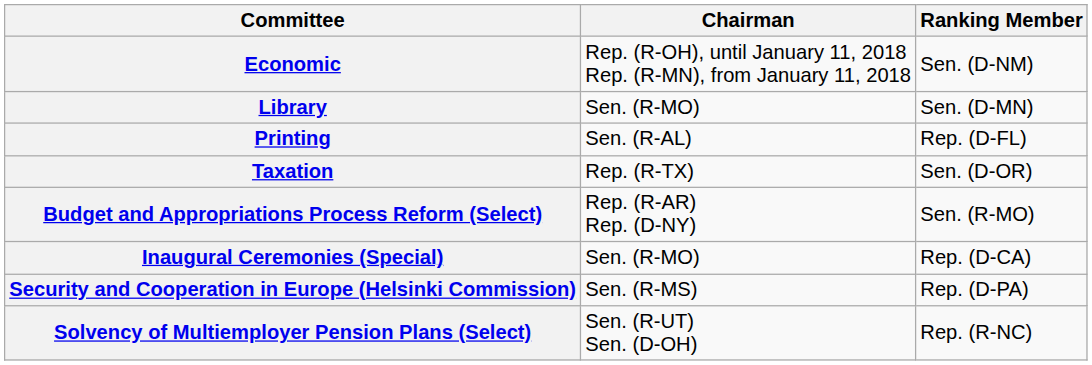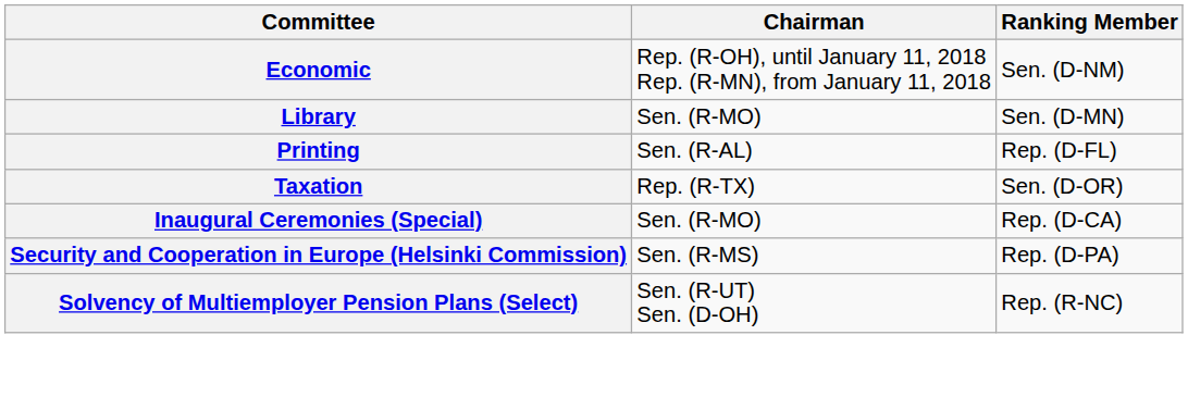- row: Budget and Appropriations Process Reform (Select) | Rep. (R-AR) Rep. (D-NY) | Sen. (R-MO)
